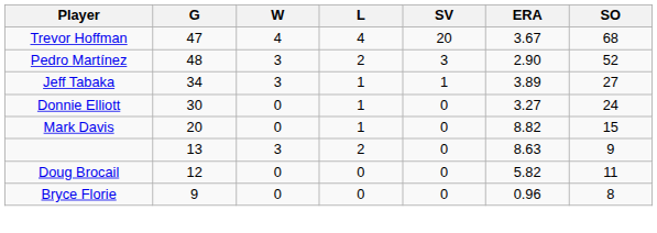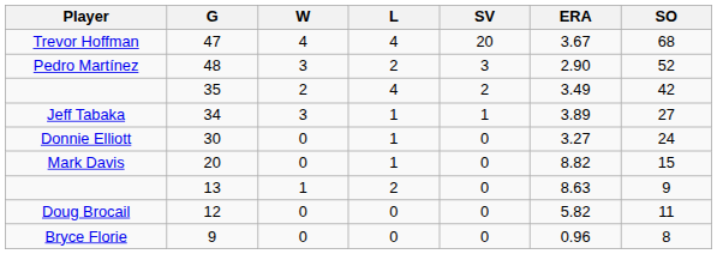+ row: 35 | 2 | 4 | 2 | 3.49 | 42
13 | W: 3 -> 1
